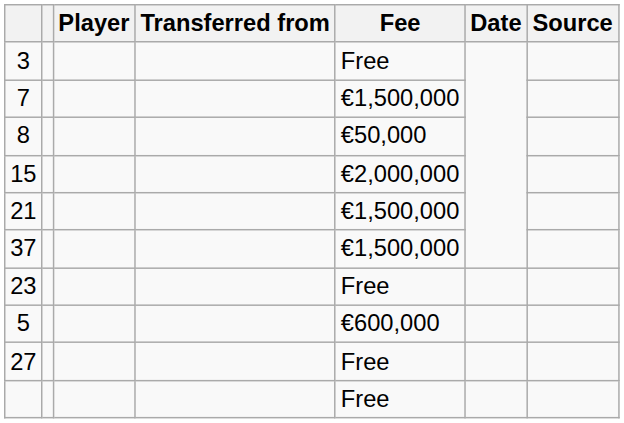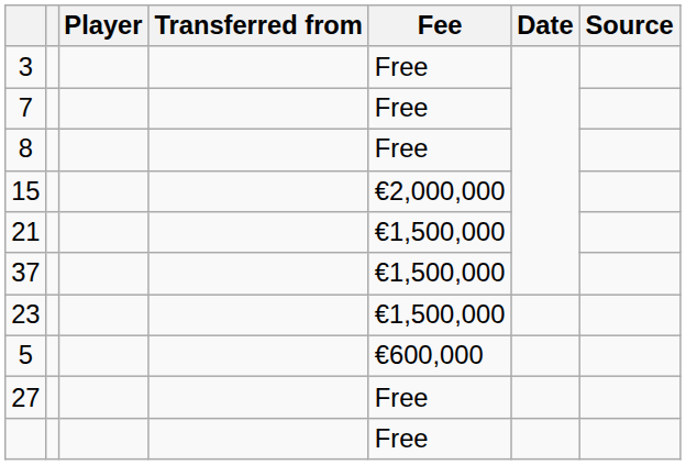7 | Fee: €1,500,000 -> Free
8 | Fee: €50,000 -> Free
23 | Fee: Free -> €1,500,000
